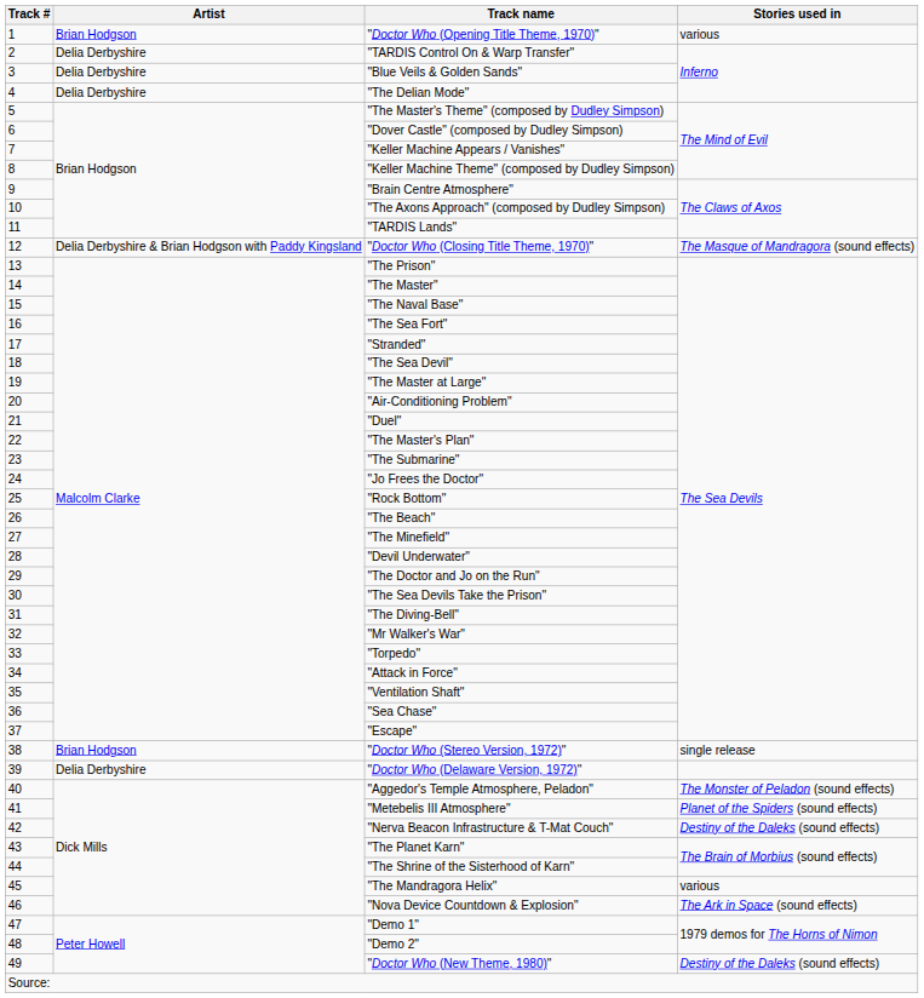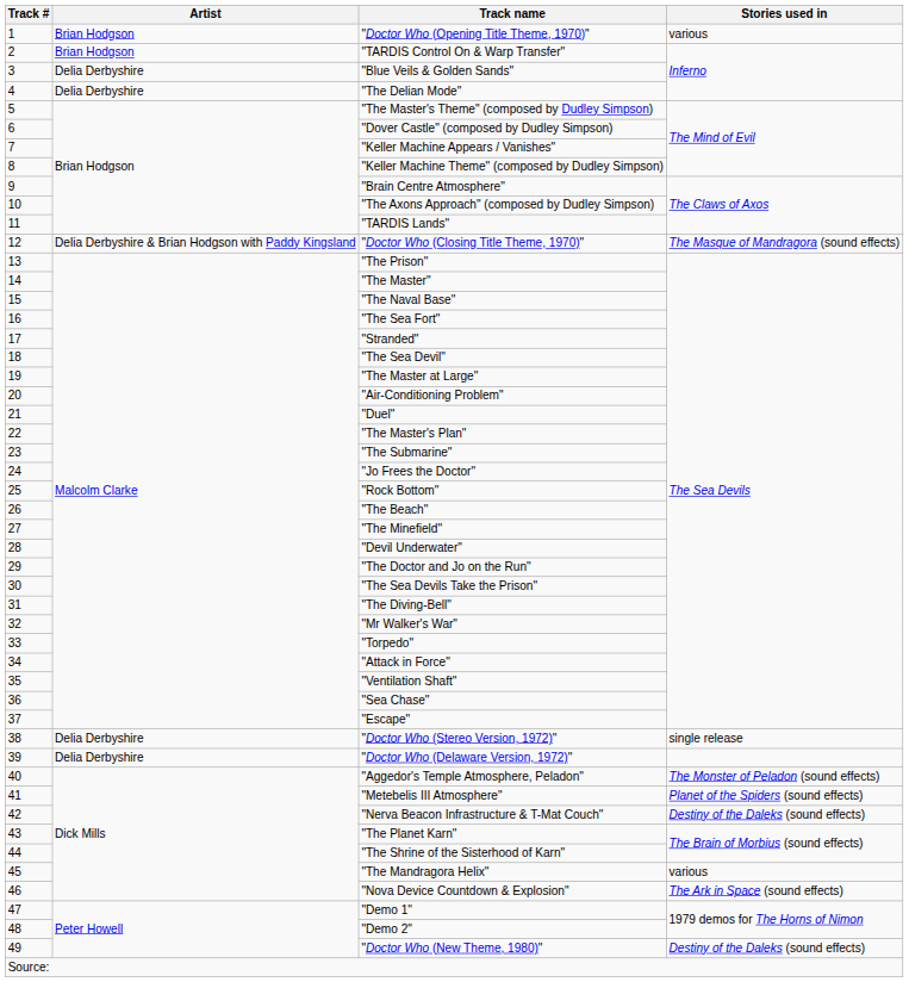"TARDIS Control On & Warp Transfer" | Artist: Delia Derbyshire -> Brian Hodgson
"Doctor Who (Stereo Version, 1972)" | Artist: Brian Hodgson -> Delia Derbyshire
